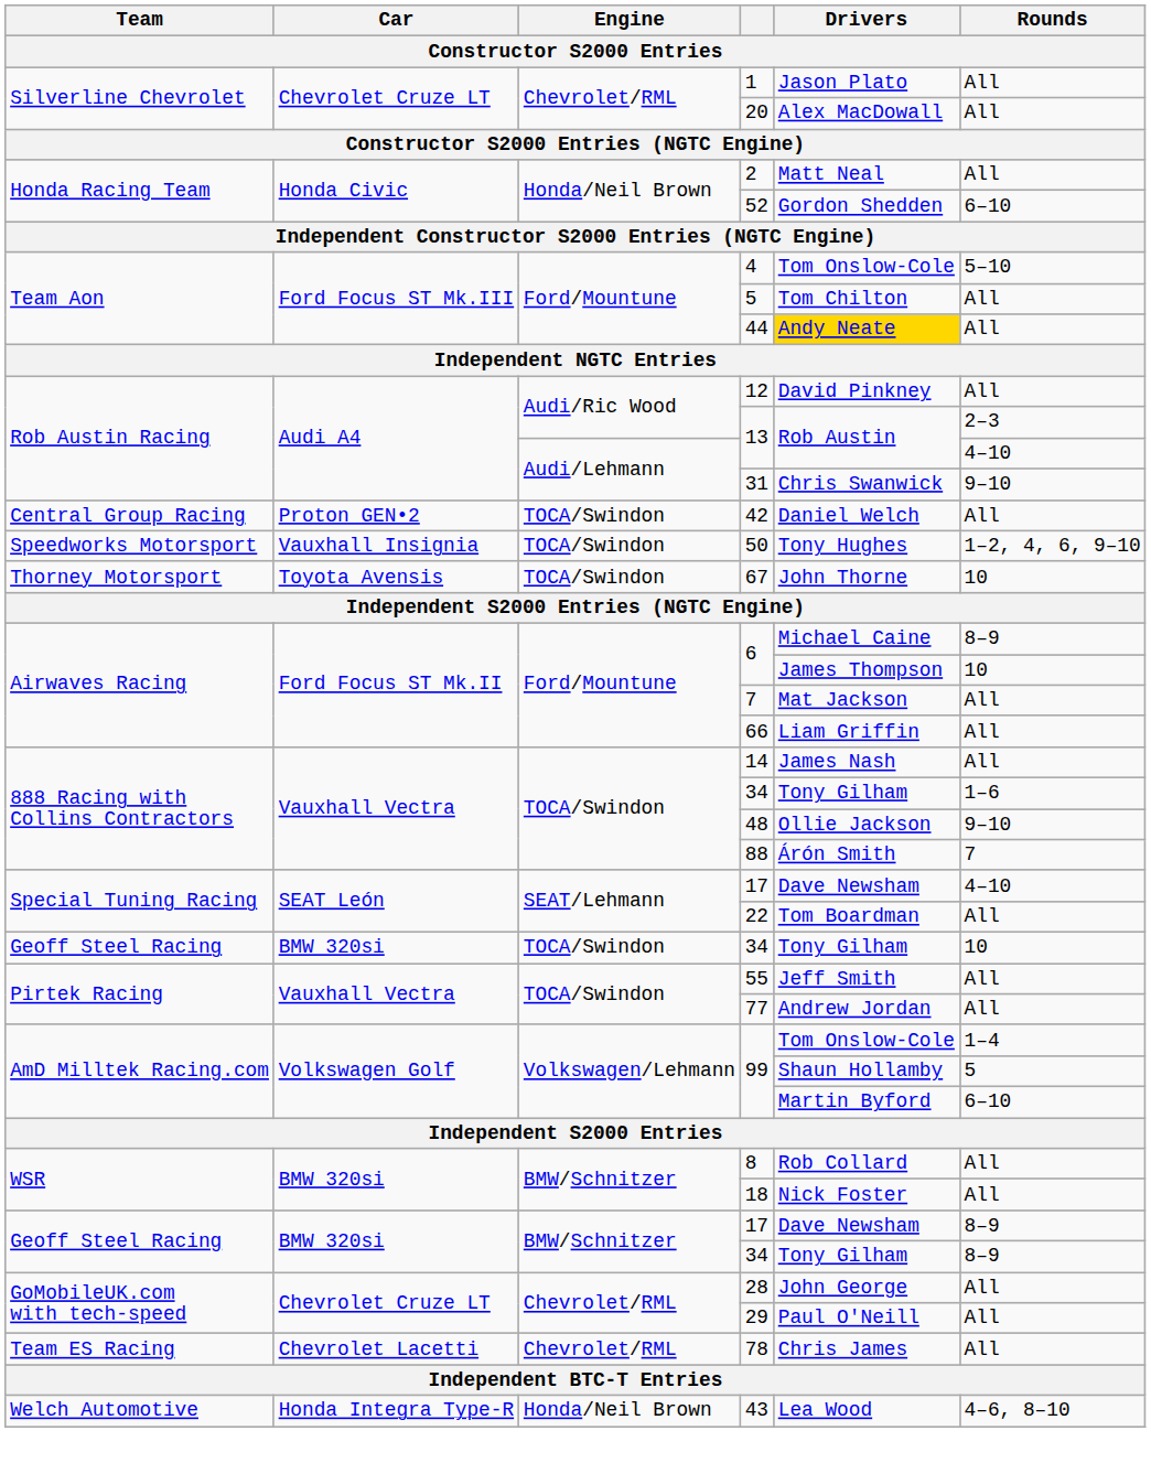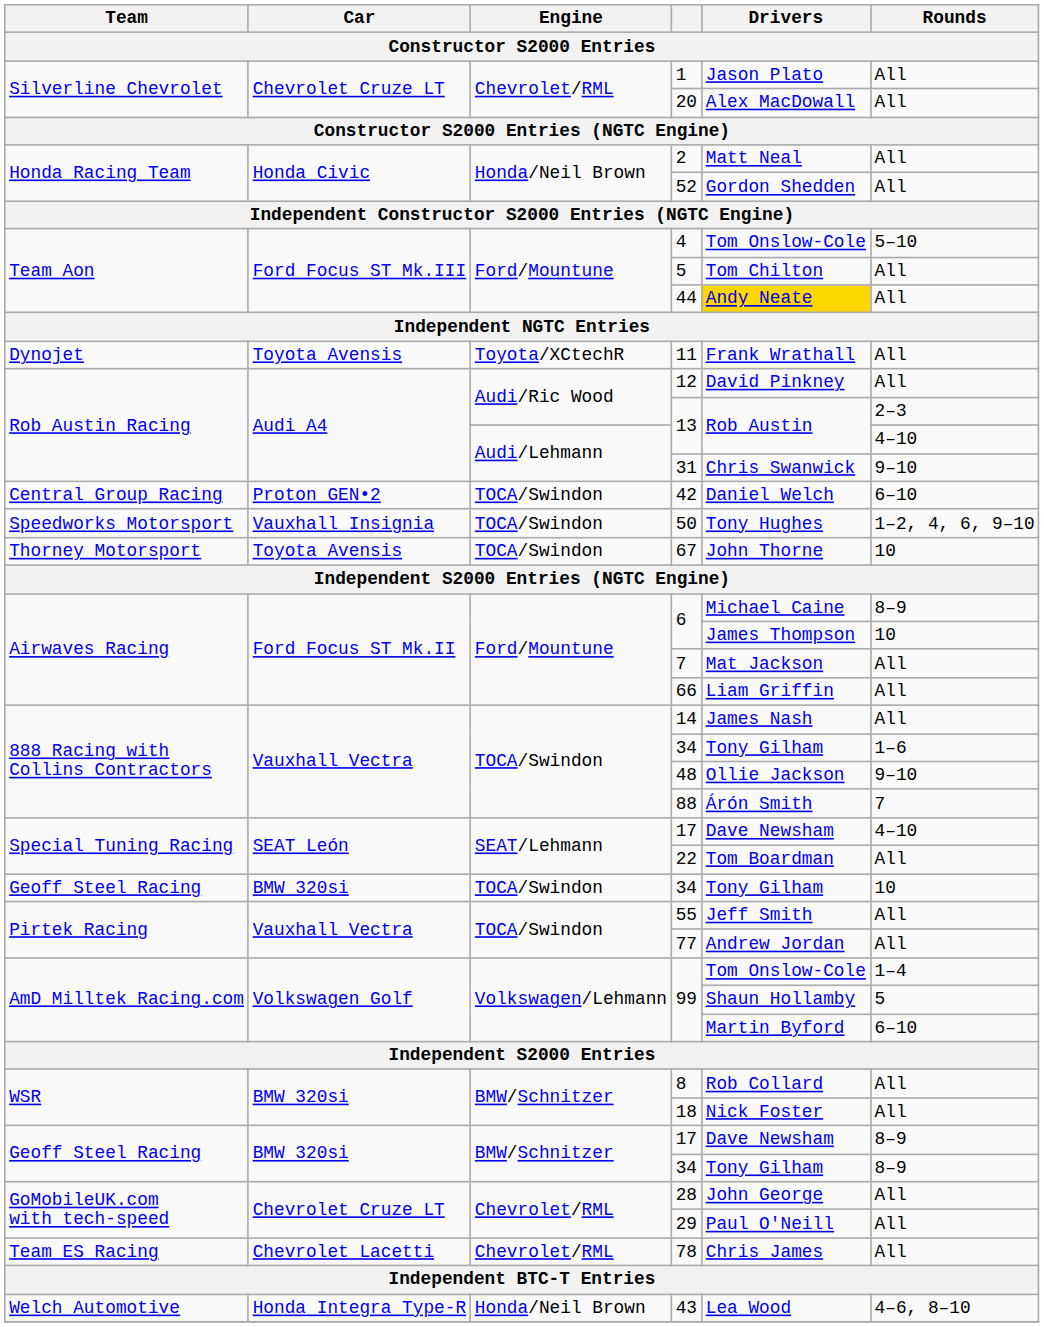52 | Rounds: 6–10 -> All
+ row: Dynojet | Toyota Avensis | Toyota/XCtechR | 11 | Frank Wrathall | All
42 | Rounds: All -> 6–10
